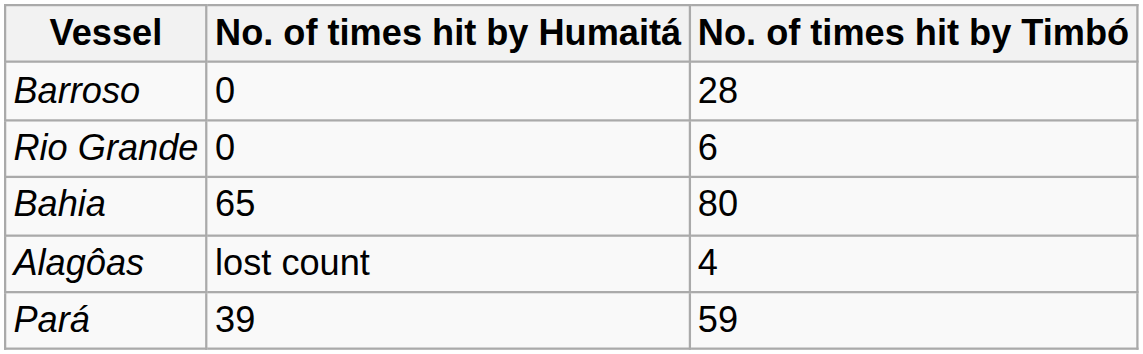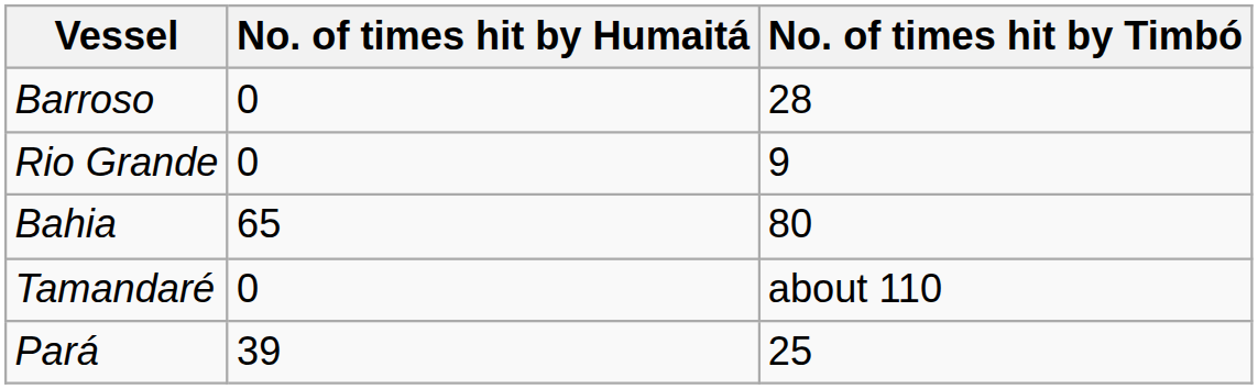Rio Grande | No. of times hit by Timbó: 6 -> 9
- row: Alagôas | lost count | 4
+ row: Tamandaré | 0 | about 110
Pará | No. of times hit by Timbó: 59 -> 25
